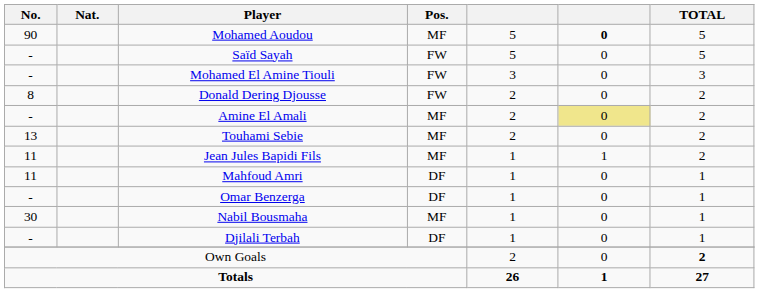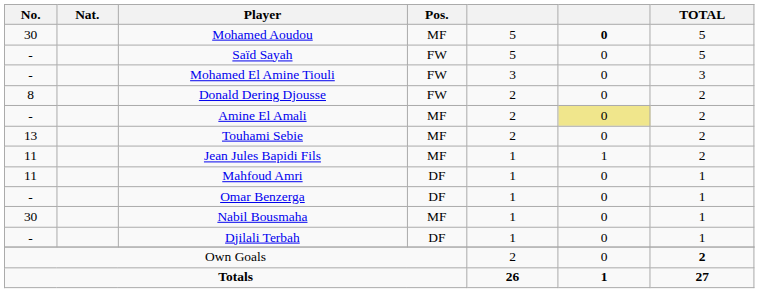Mohamed Aoudou | No.: 90 -> 30
